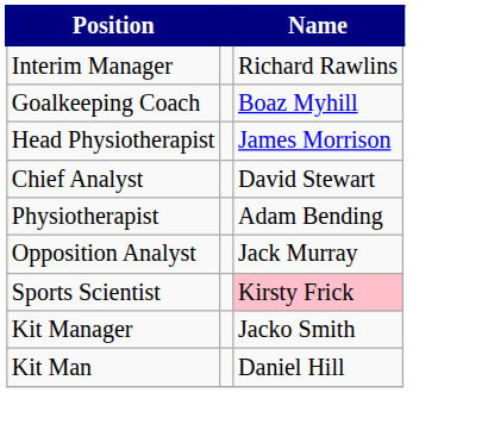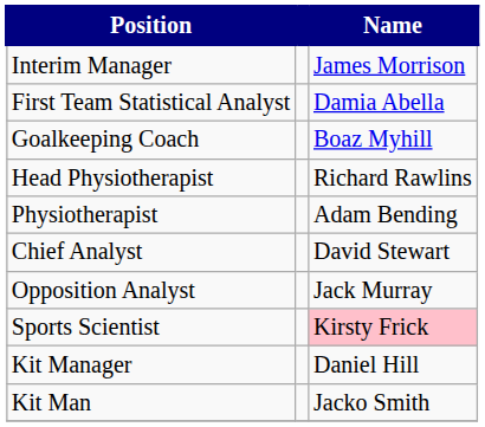Interim Manager | Name: Richard Rawlins -> James Morrison
+ row: First Team Statistical Analyst | Damia Abella
Head Physiotherapist | Name: James Morrison -> Richard Rawlins
rows swapped: Physiotherapist <-> Chief Analyst
Kit Manager | Name: Jacko Smith -> Daniel Hill
Kit Man | Name: Daniel Hill -> Jacko Smith
